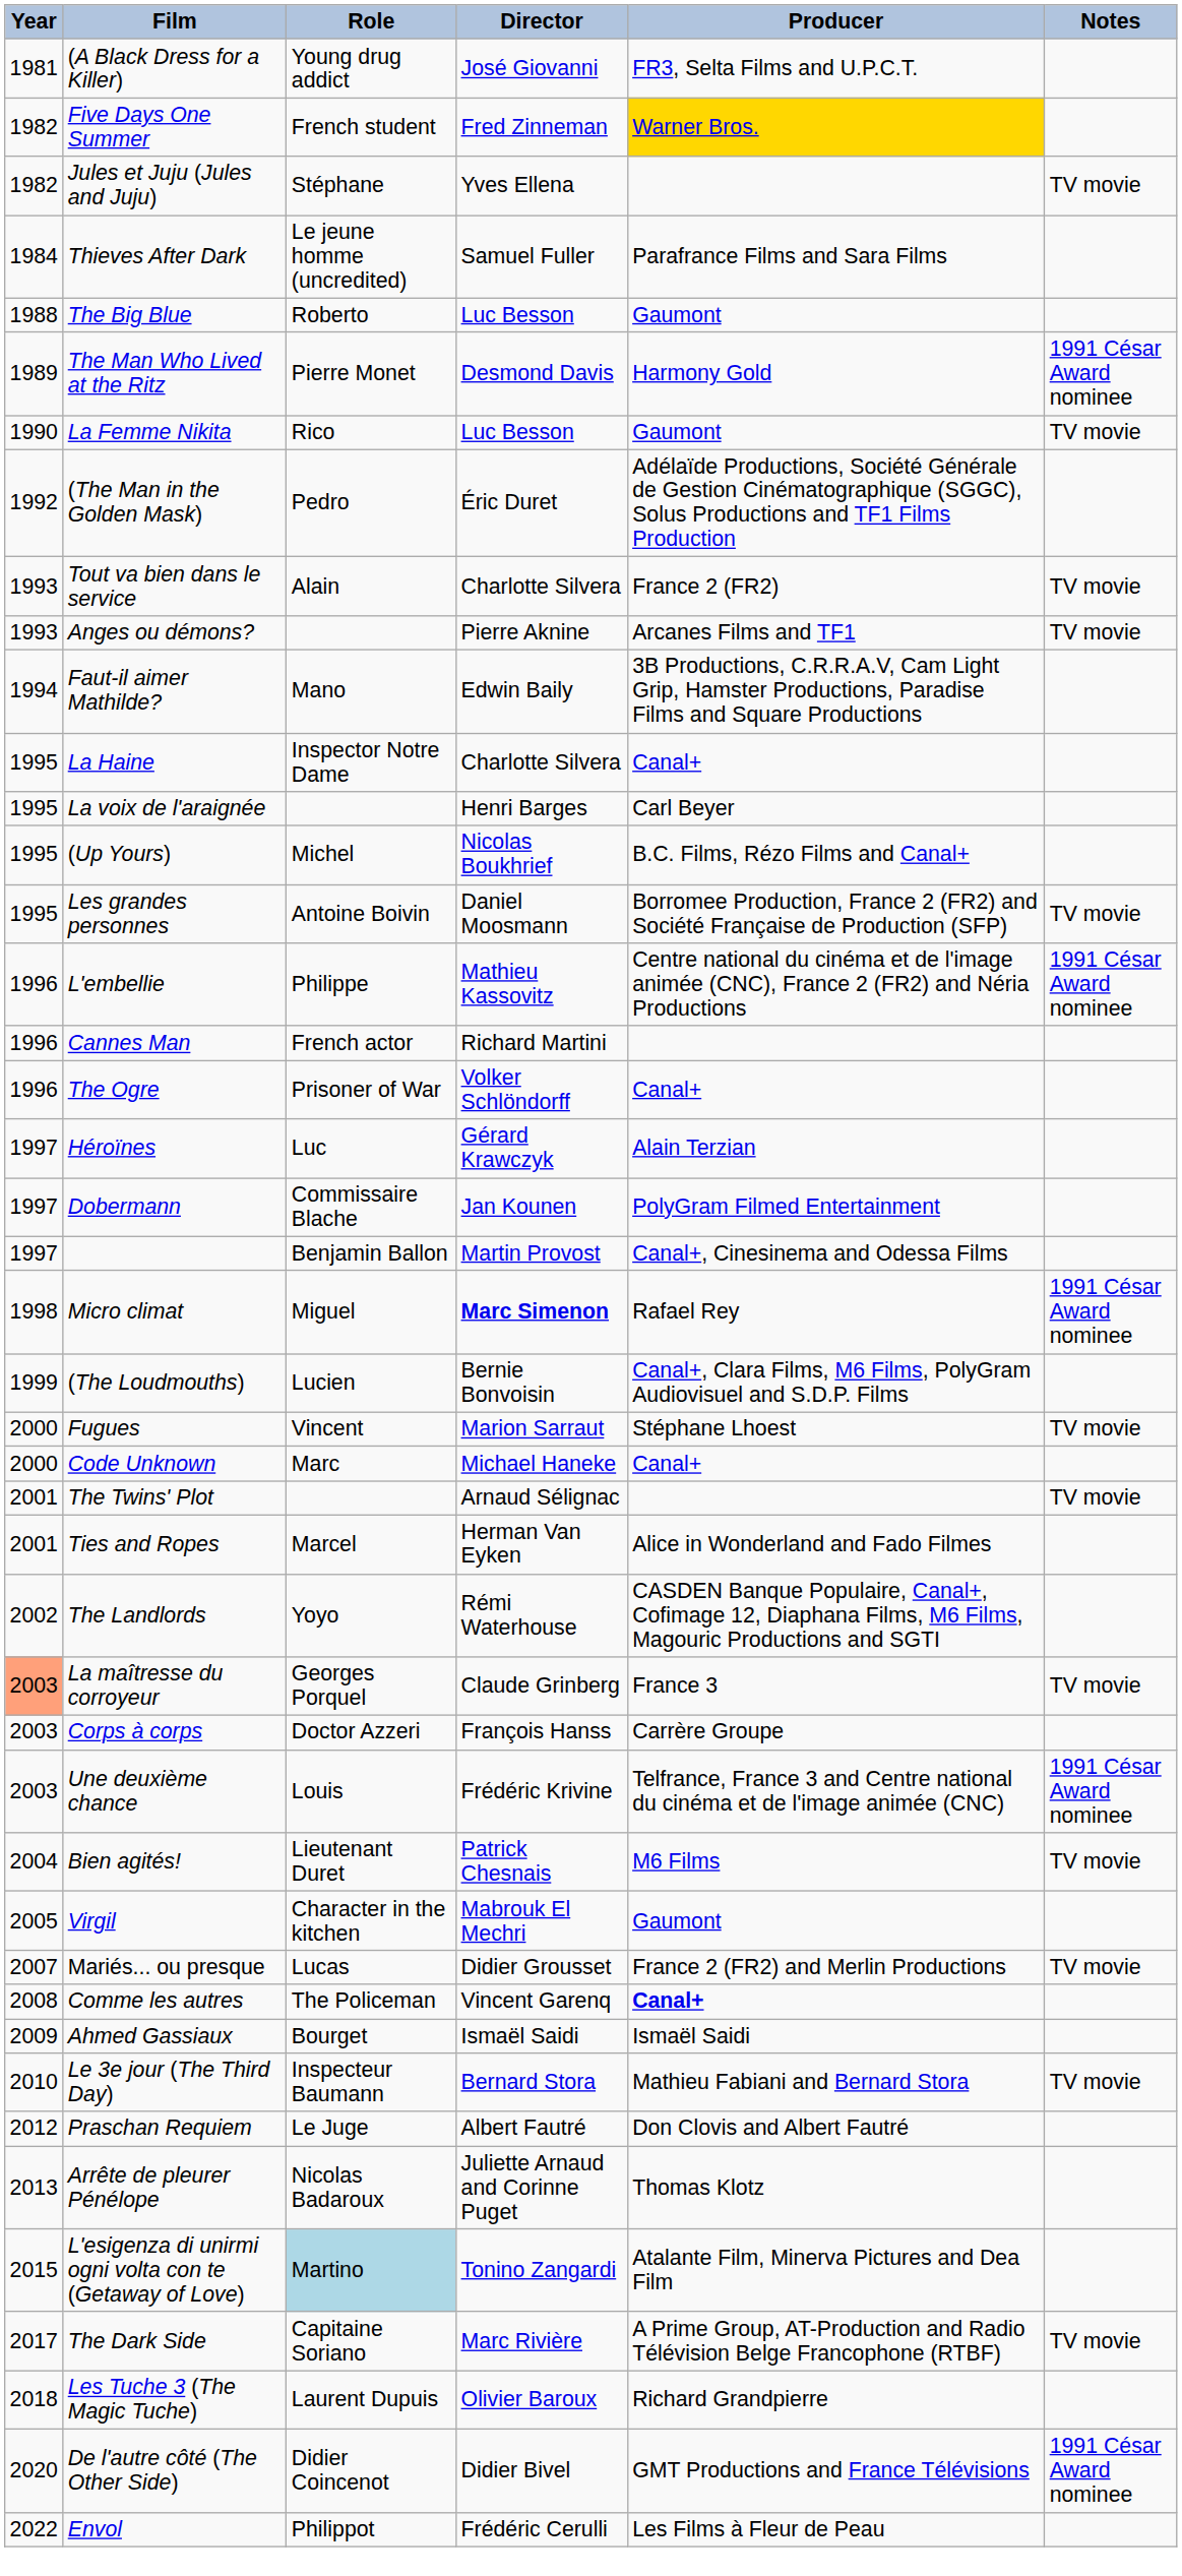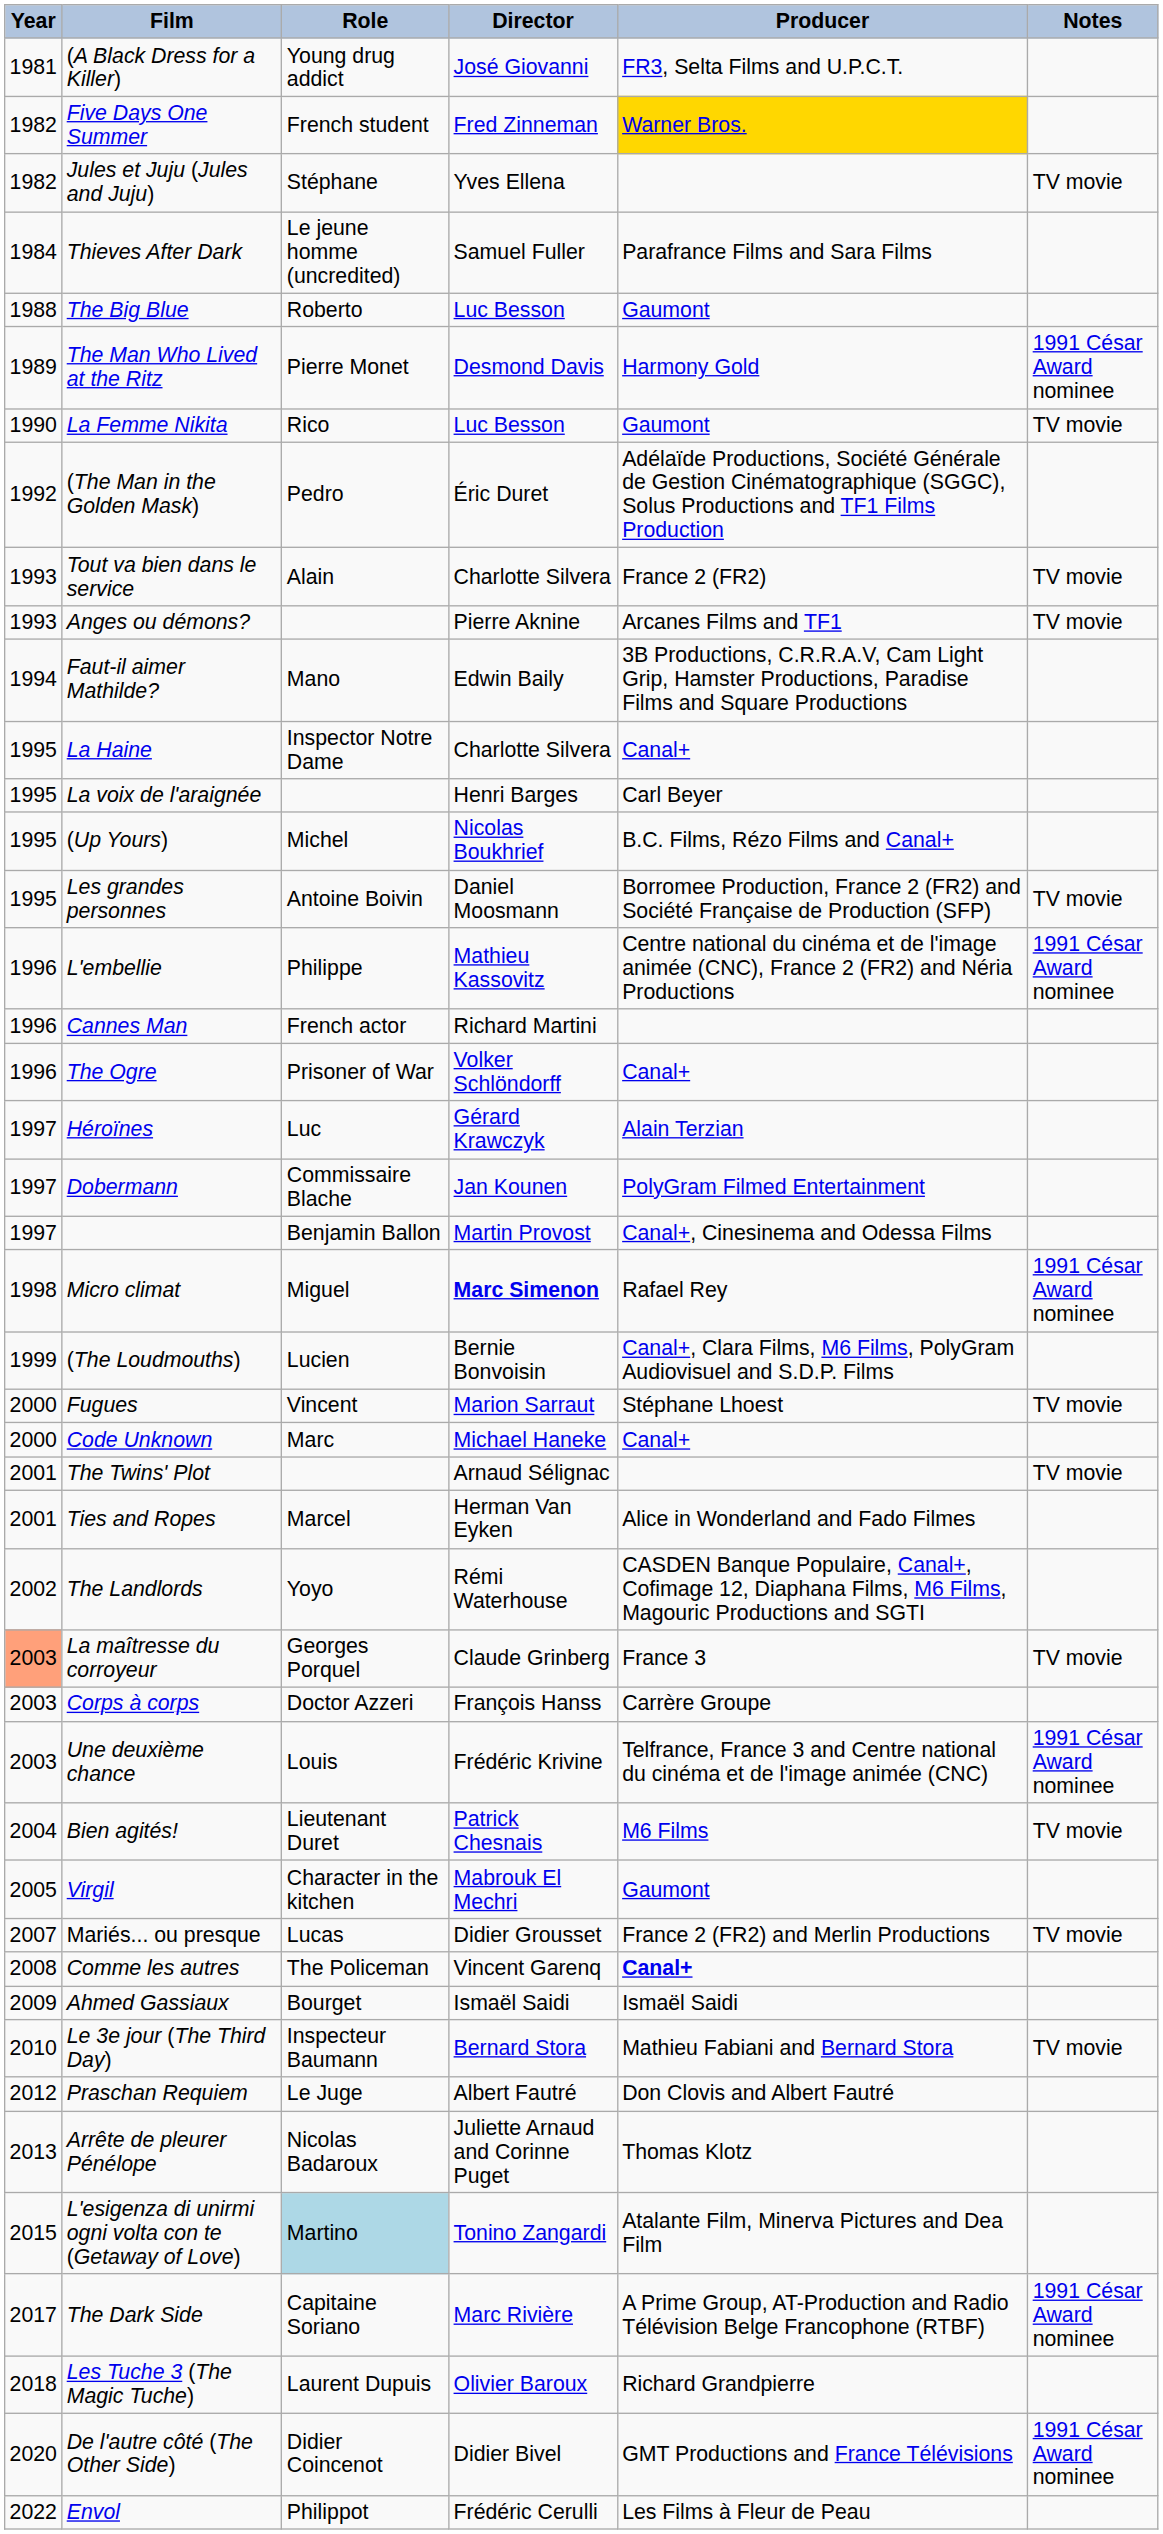The Dark Side | Notes: TV movie -> 1991 César Award nominee
